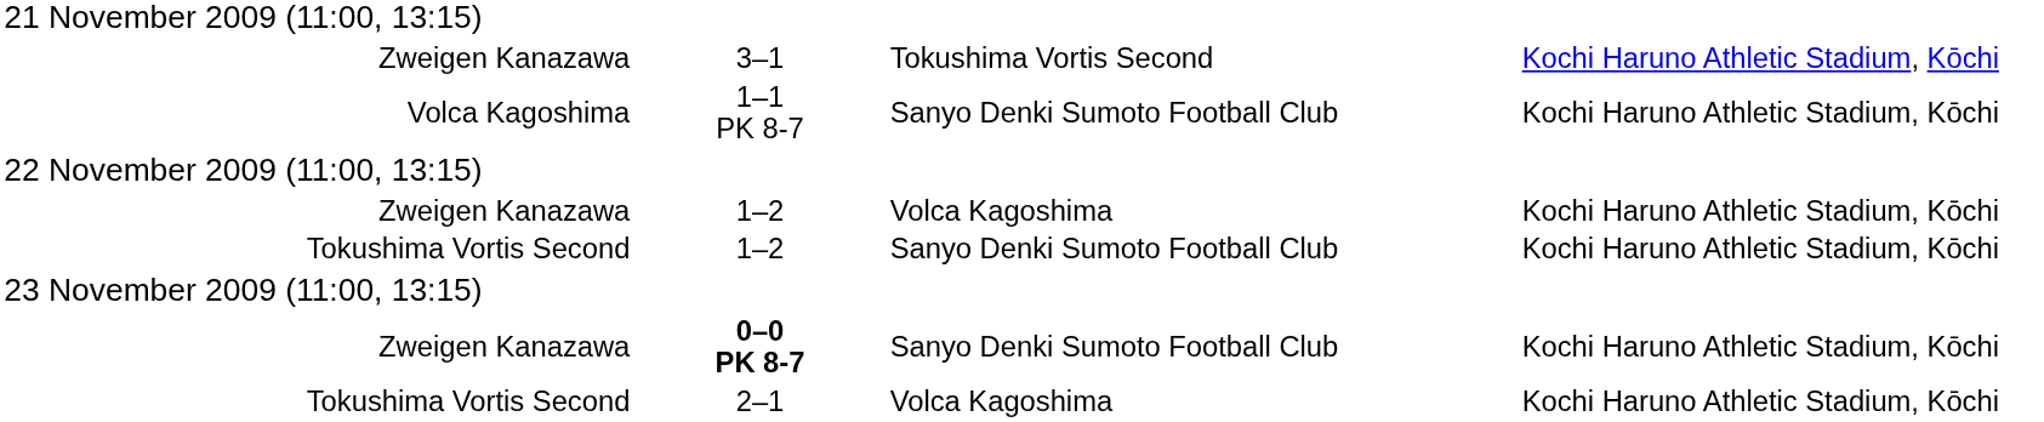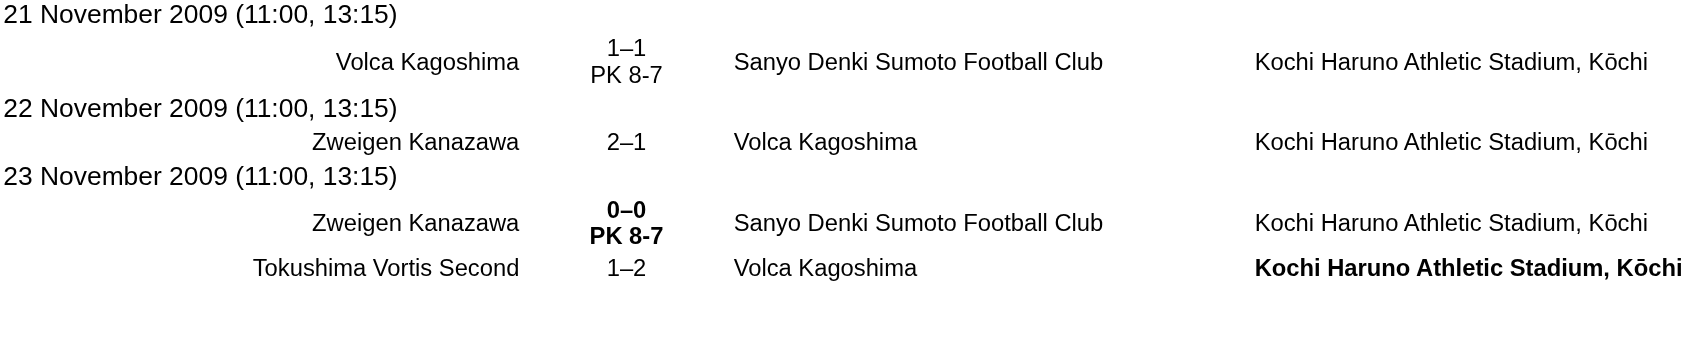- row: Zweigen Kanazawa | 3–1 | Tokushima Vortis Second | Kochi Haruno Athletic Stadium, Kōchi
Zweigen Kanazawa / Volca Kagoshima | column 2: 1–2 -> 2–1
- row: Tokushima Vortis Second | 1–2 | Sanyo Denki Sumoto Football Club | Kochi Haruno Athletic Stadium, Kōchi
Tokushima Vortis Second / Volca Kagoshima | column 2: 2–1 -> 1–2
Tokushima Vortis Second / Volca Kagoshima | column 4: normal -> bold
